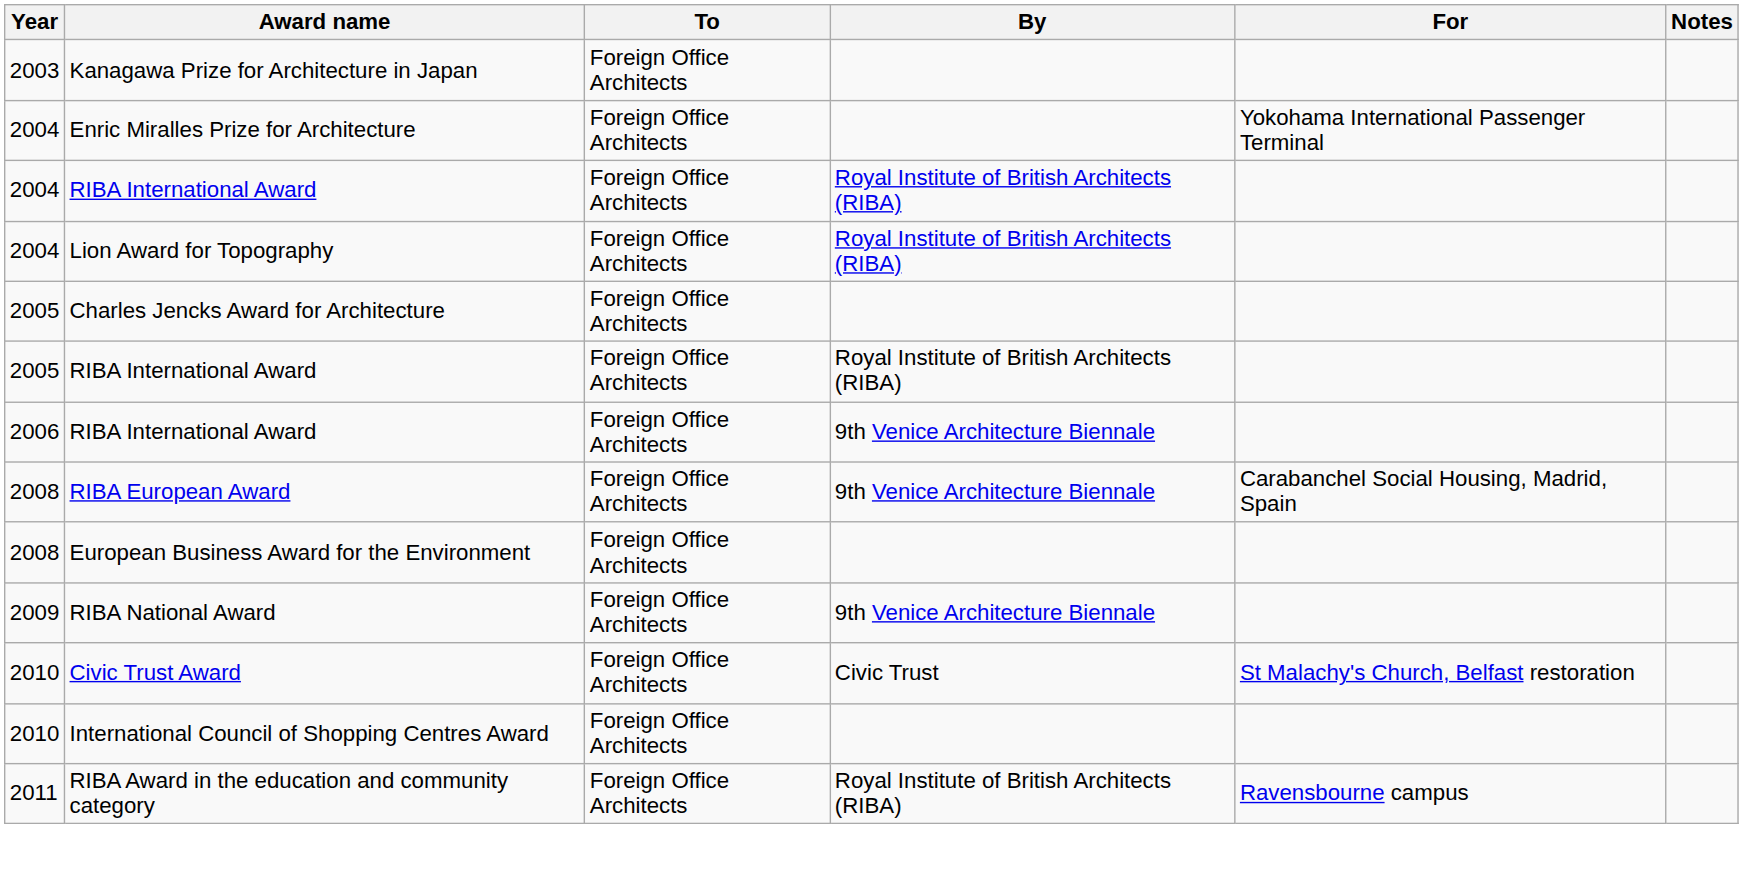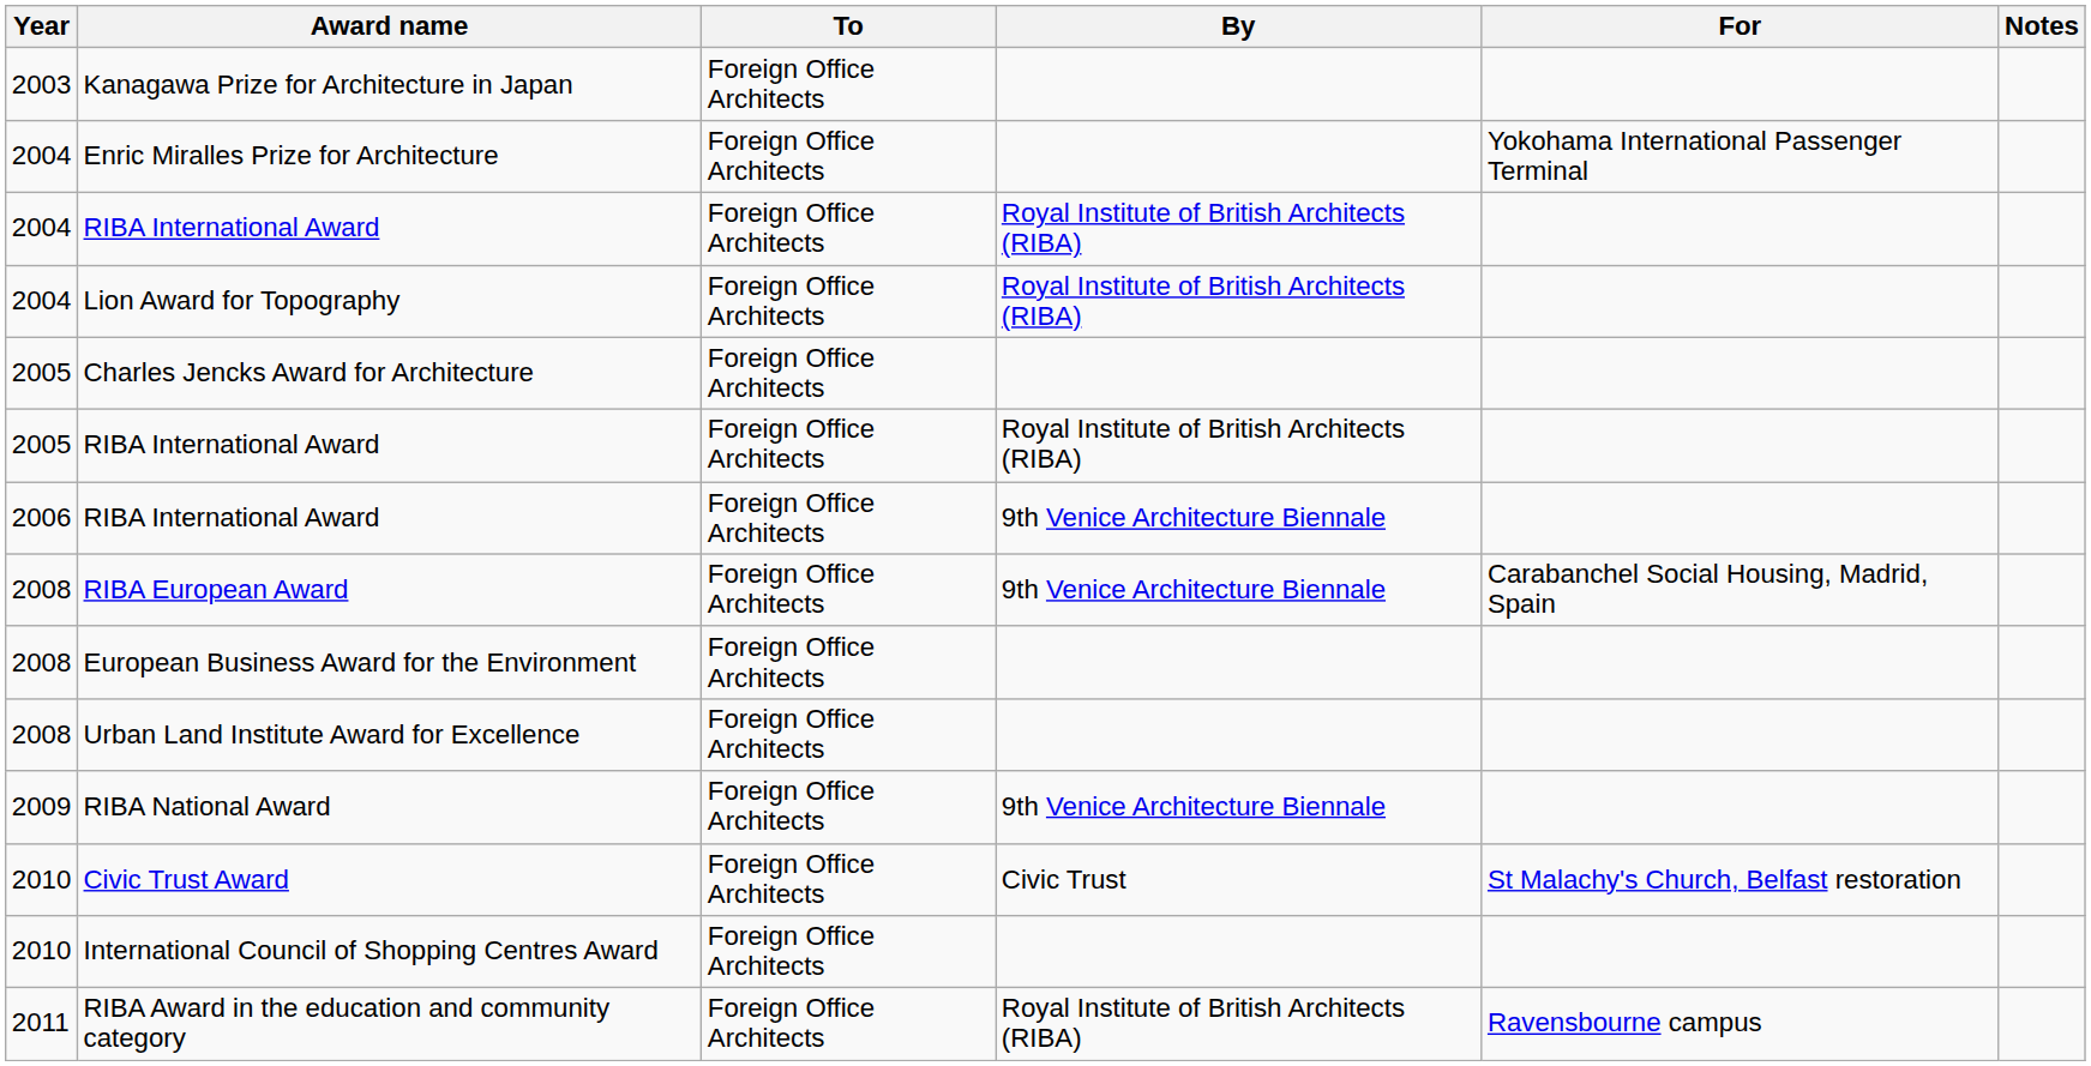+ row: 2008 | Urban Land Institute Award for Excellence | Foreign Office Architects
